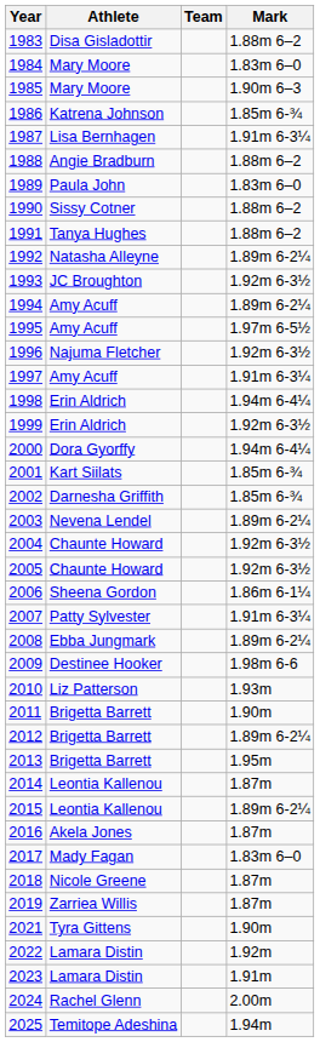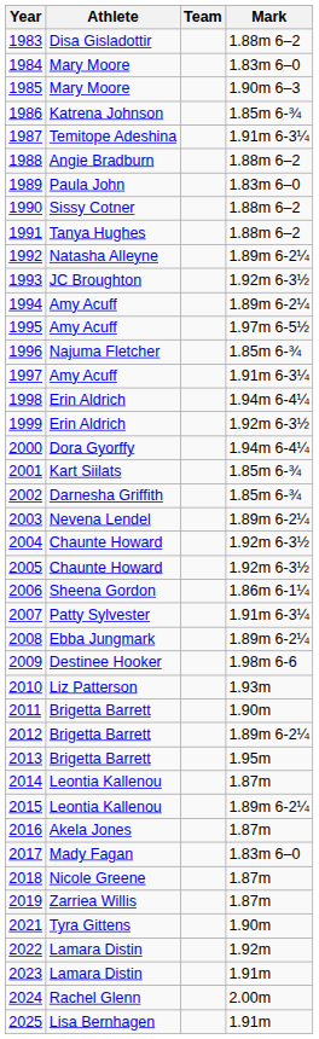1987 | Athlete: Lisa Bernhagen -> Temitope Adeshina
1996 | Mark: 1.92m 6-3½ -> 1.85m 6-¾
2025 | Athlete: Temitope Adeshina -> Lisa Bernhagen
2025 | Mark: 1.94m -> 1.91m
